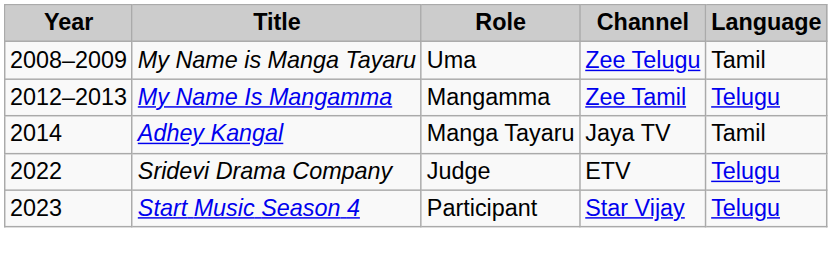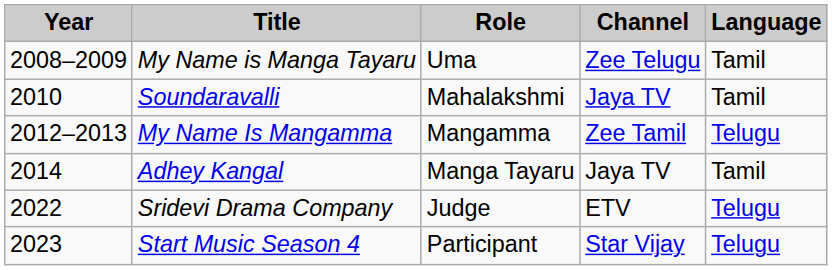+ row: 2010 | Soundaravalli | Mahalakshmi | Jaya TV | Tamil
